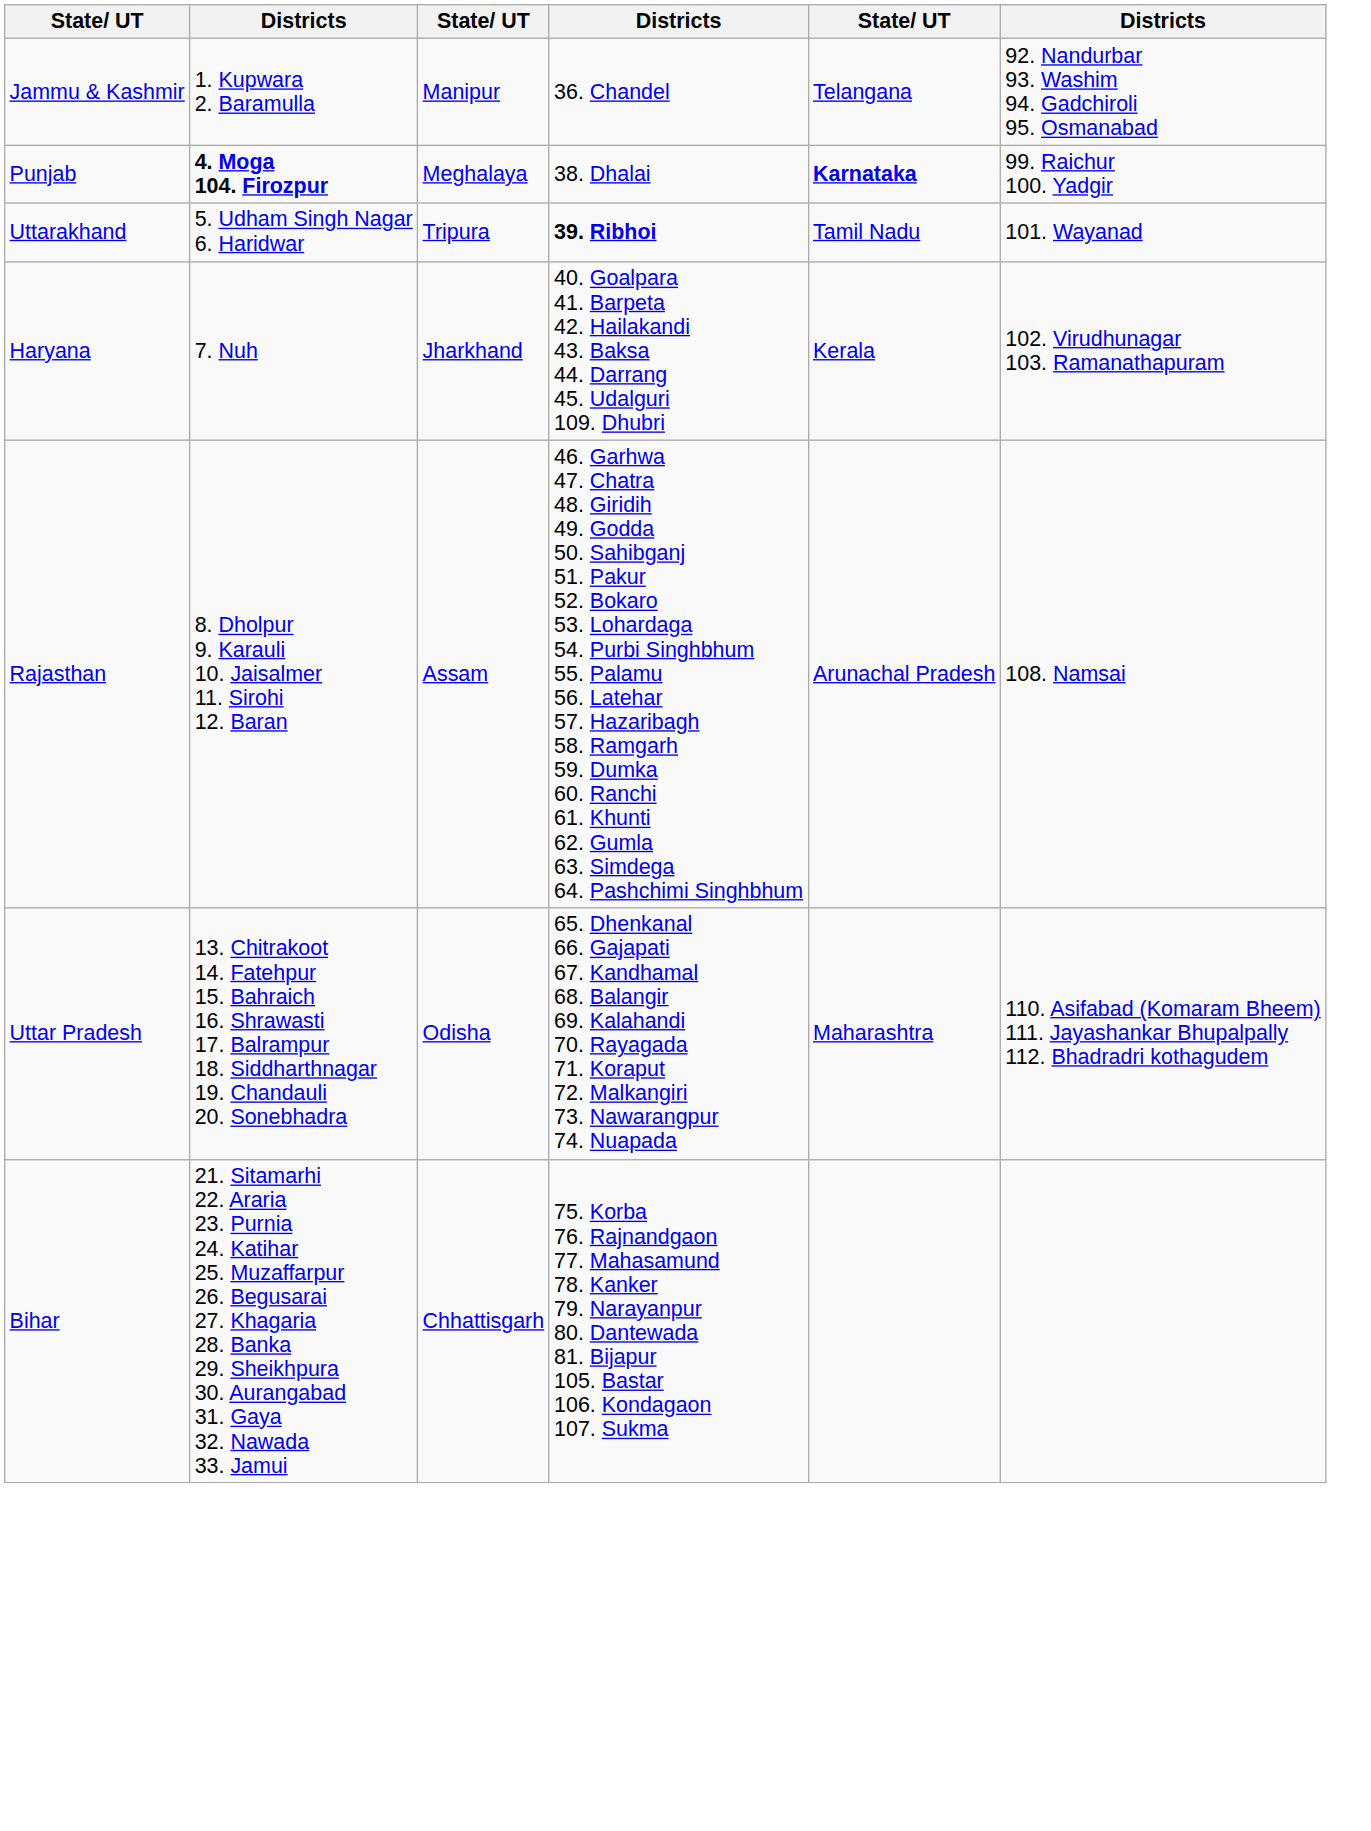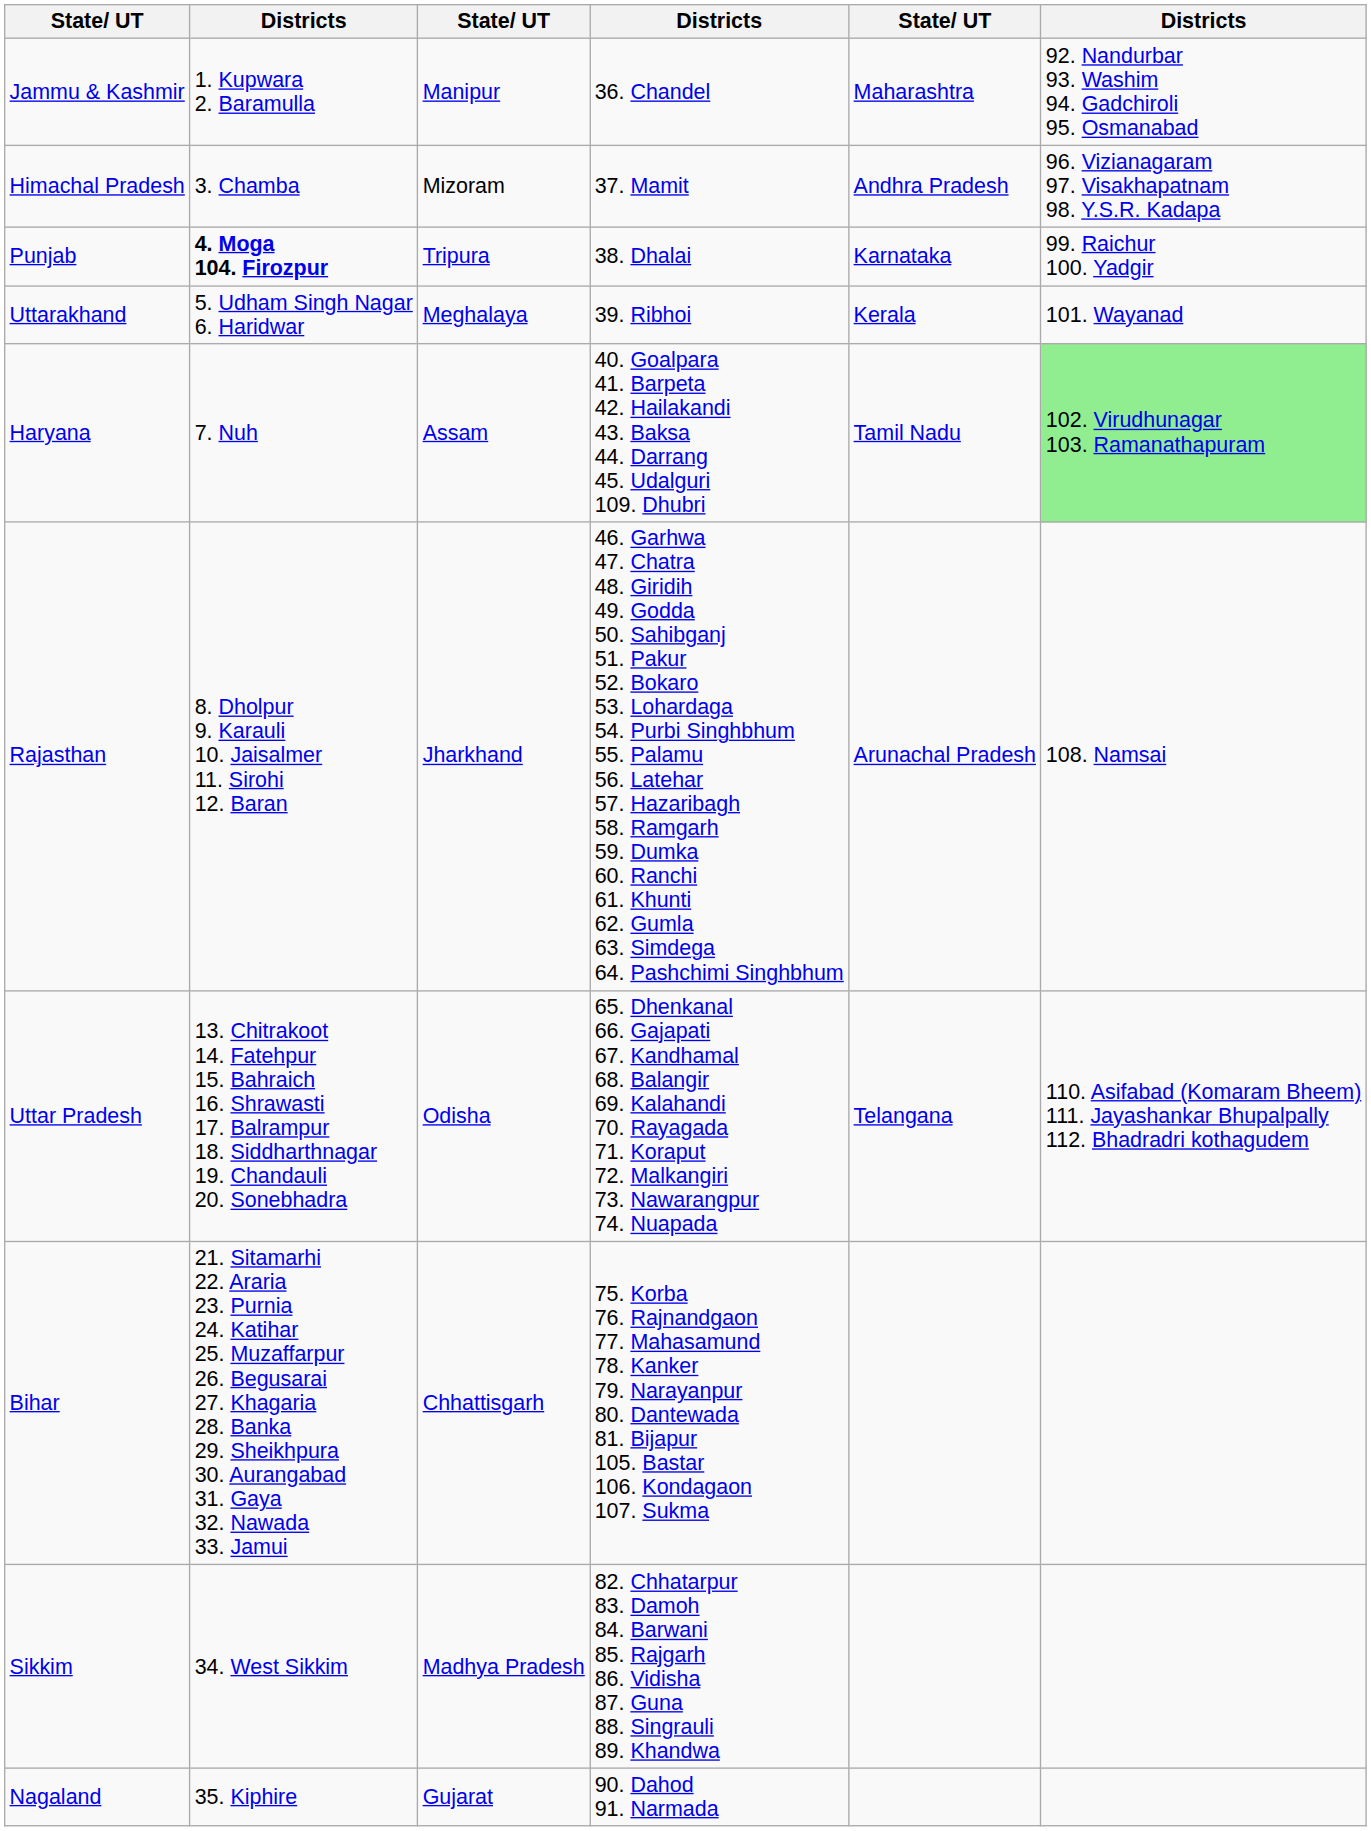Jammu & Kashmir | column 5: Telangana -> Maharashtra
+ row: Himachal Pradesh | 3. Chamba | Mizoram | 37. Mamit | Andhra Pradesh | 96. Vizianagaram 97. Visakhapatnam 98. Y.S.R. Kadapa
Punjab | column 3: Meghalaya -> Tripura
Punjab | column 5: bold -> normal
Uttarakhand | column 3: Tripura -> Meghalaya
Uttarakhand | column 4: bold -> normal
Uttarakhand | column 5: Tamil Nadu -> Kerala
Haryana | column 3: Jharkhand -> Assam
Haryana | column 5: Kerala -> Tamil Nadu
Haryana | column 6: no background -> lightgreen background
Rajasthan | column 3: Assam -> Jharkhand
Uttar Pradesh | column 5: Maharashtra -> Telangana
+ row: Sikkim | 34. West Sikkim | Madhya Pradesh | 82. Chhatarpur 83. Damoh 84. Barwani 85. Rajgarh 86. Vidisha 87. Guna 88. Singrauli 89. Khandwa
+ row: Nagaland | 35. Kiphire | Gujarat | 90. Dahod 91. Narmada
